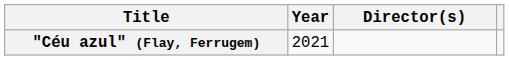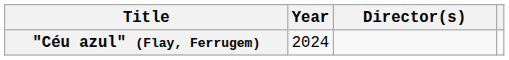"Céu azul" (Flay, Ferrugem) | Year: 2021 -> 2024
